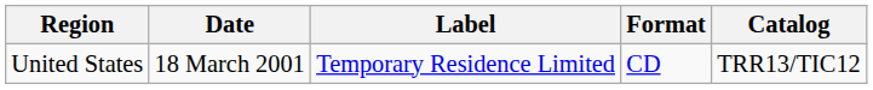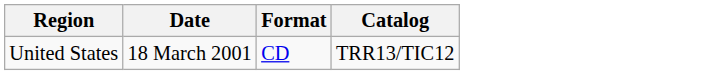- column: Label | Temporary Residence Limited
